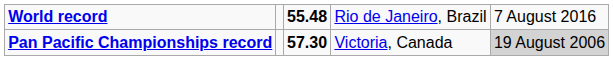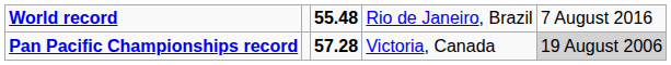Pan Pacific Championships record | column 3: 57.30 -> 57.28
